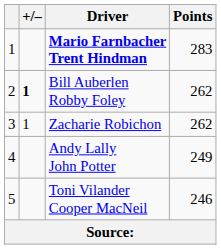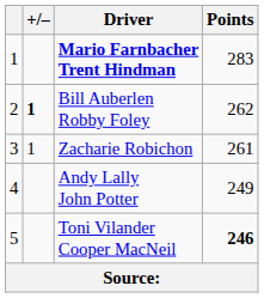Zacharie Robichon | Points: 262 -> 261
Toni Vilander Cooper MacNeil | Points: normal -> bold
